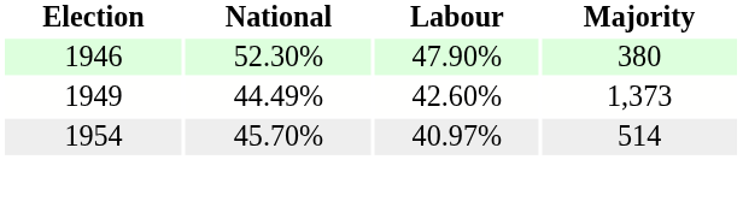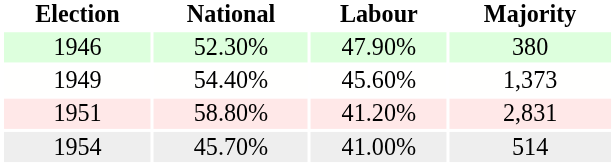1949 | National: 44.49% -> 54.40%
1949 | Labour: 42.60% -> 45.60%
+ row: 1951 | 58.80% | 41.20% | 2,831
1954 | Labour: 40.97% -> 41.00%
